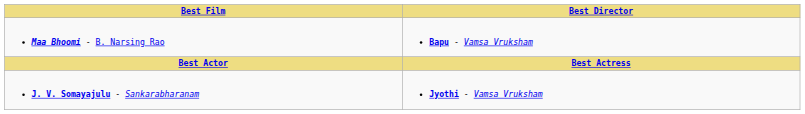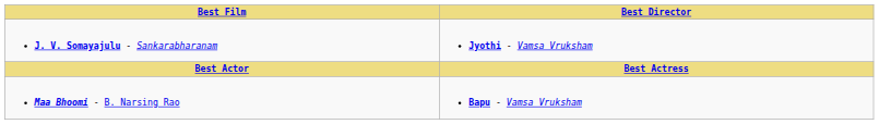rows swapped: Maa Bhoomi - B. Narsing Rao <-> J. V. Somayajulu - Sankarabharanam
